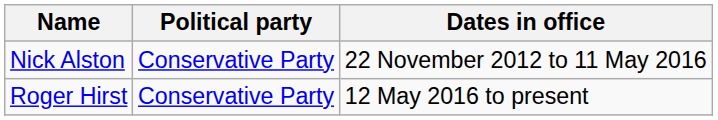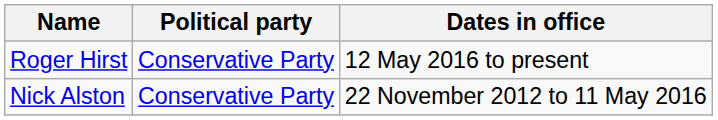rows swapped: Nick Alston <-> Roger Hirst
